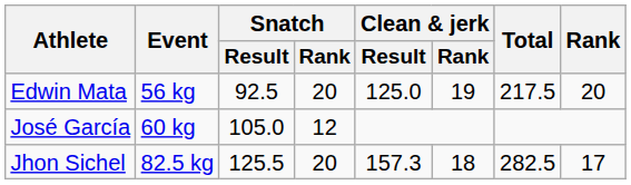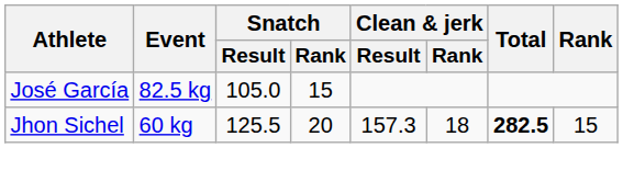- row: Edwin Mata | 56 kg | 92.5 | 20 | 125.0 | 19 | 217.5 | 20
José García | Event: 60 kg -> 82.5 kg
José García | Snatch / Rank: 12 -> 15
Jhon Sichel | Event: 82.5 kg -> 60 kg
Jhon Sichel | Total: normal -> bold
Jhon Sichel | Rank: 17 -> 15
